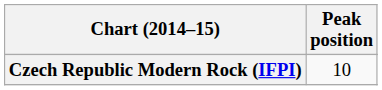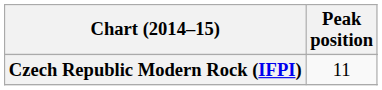Czech Republic Modern Rock (IFPI) | Peak position: 10 -> 11
